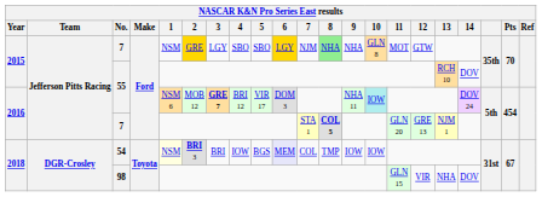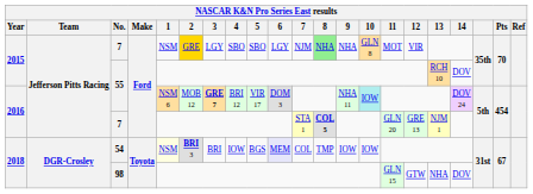2015 / 7 | 6: gold background -> no background
2015 / 7 | 12: GTW -> VIR
98 | 12: VIR -> GTW
